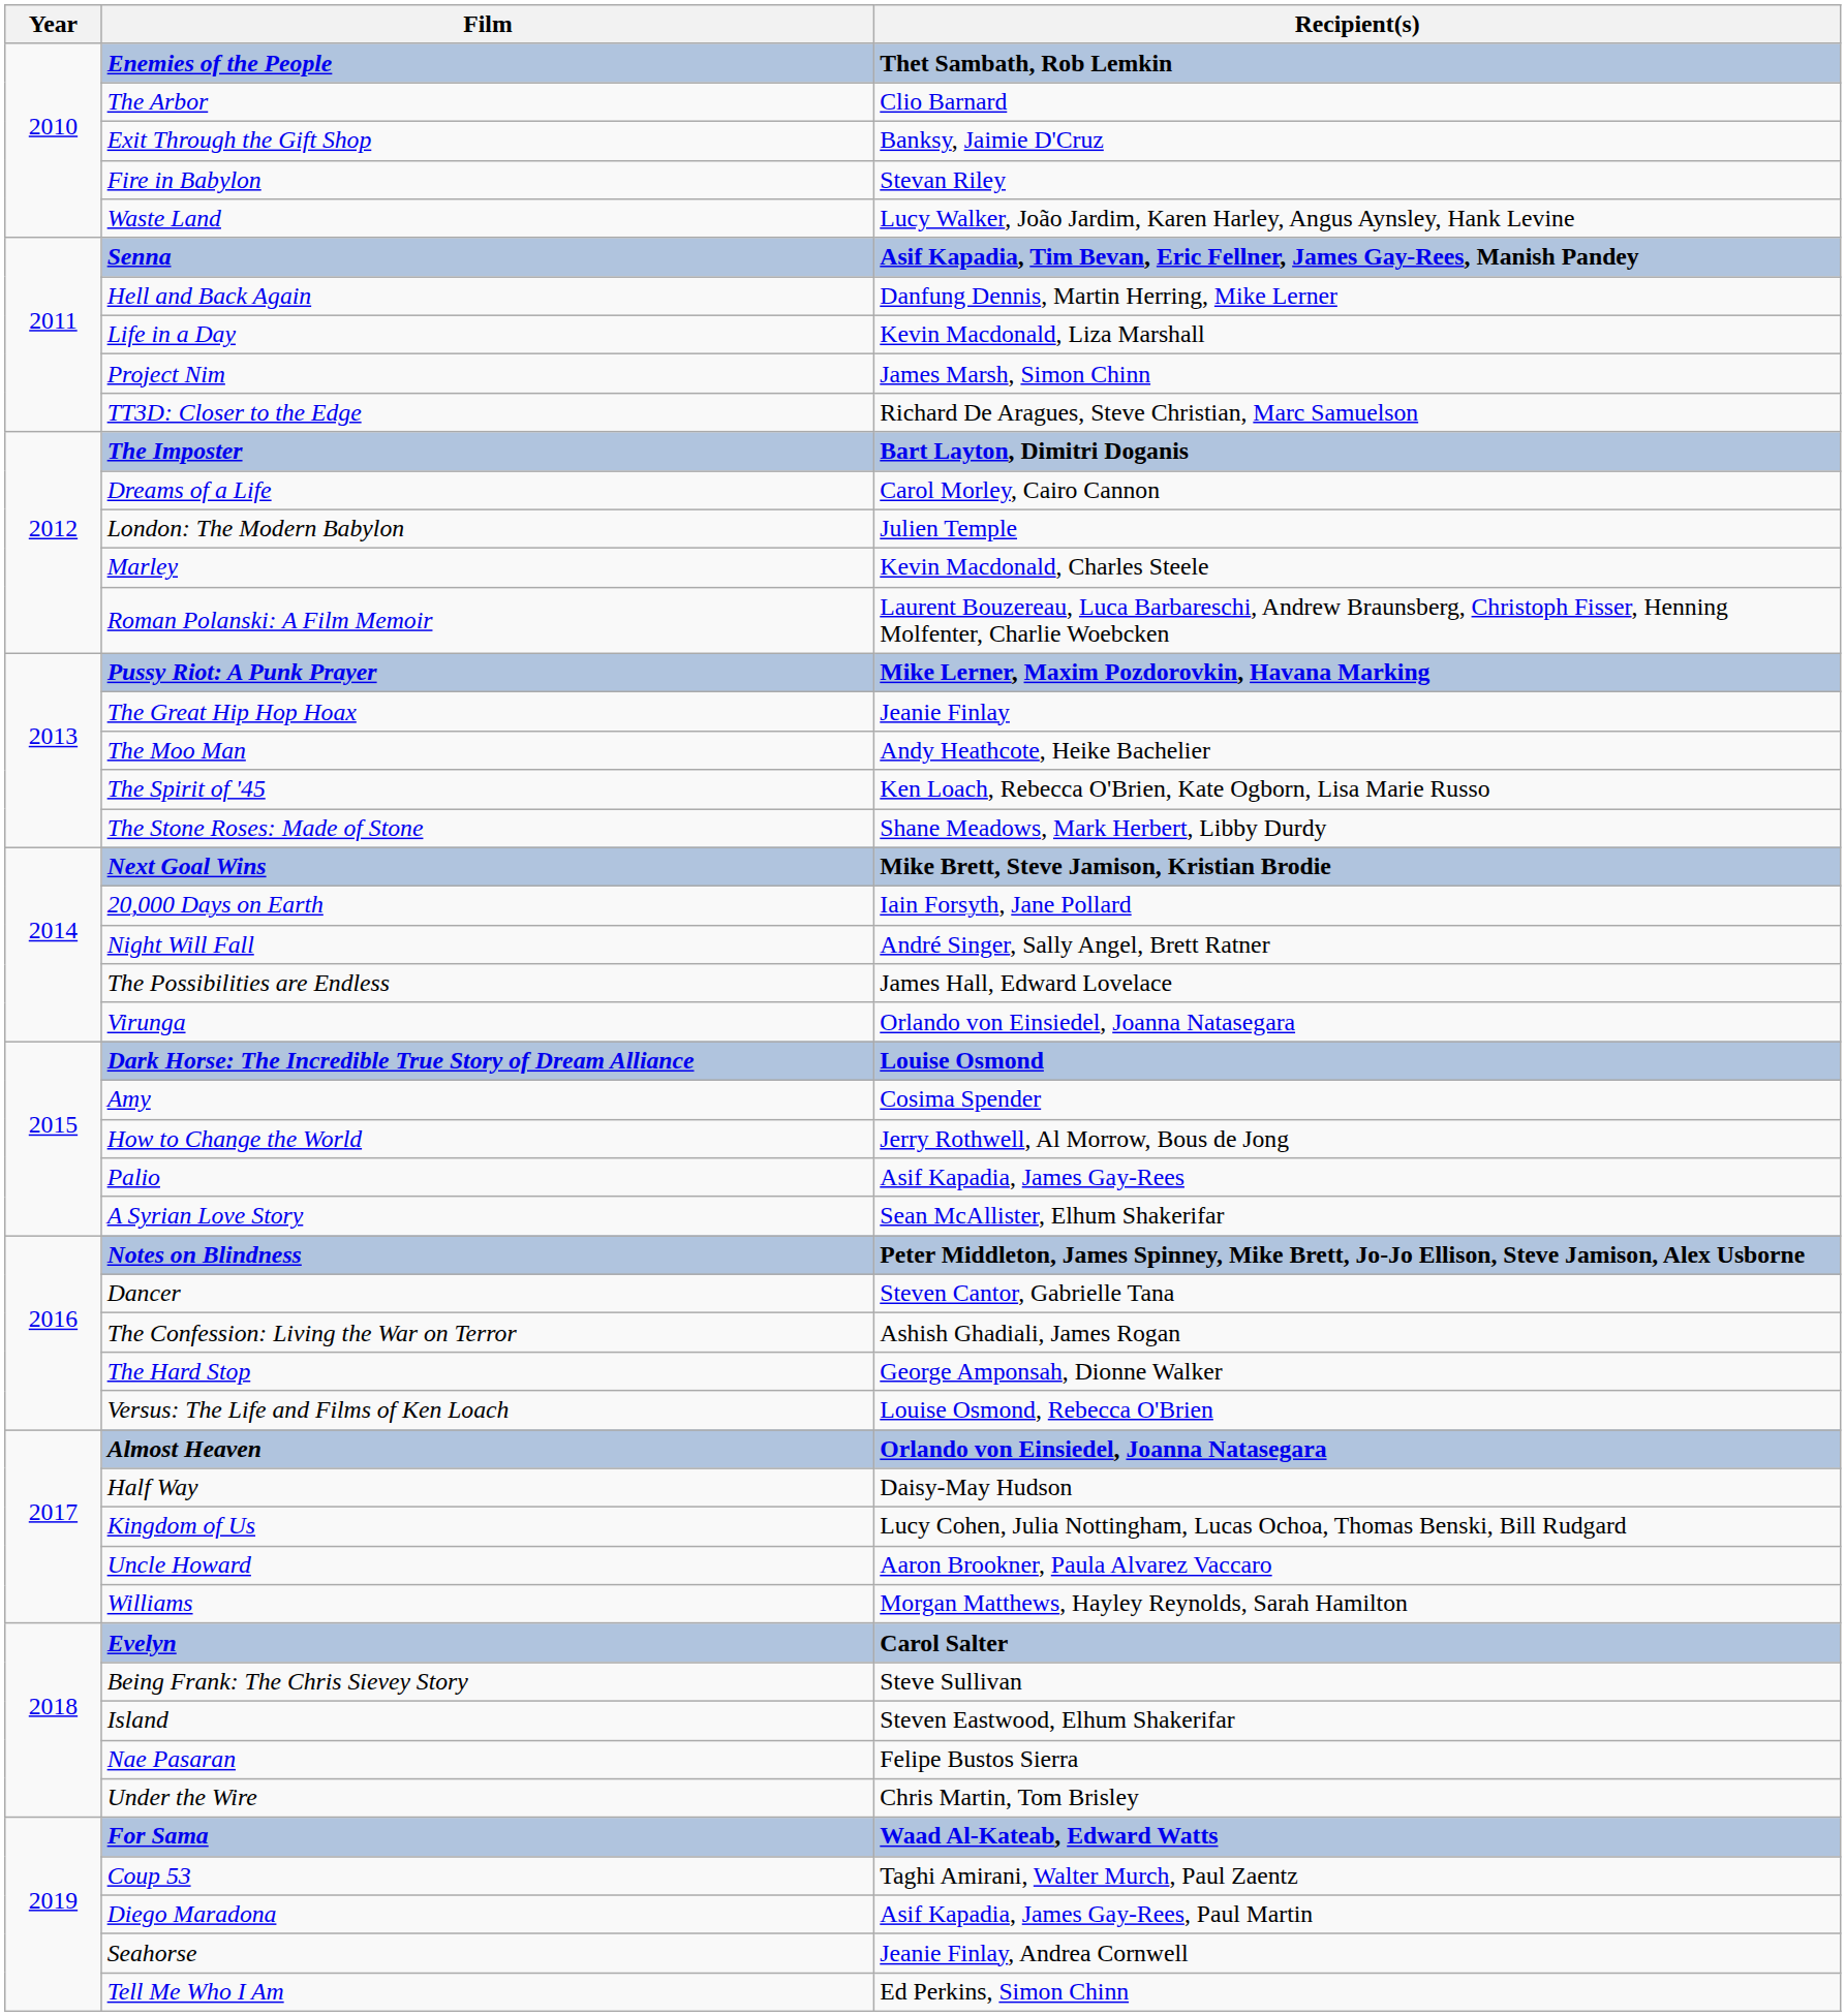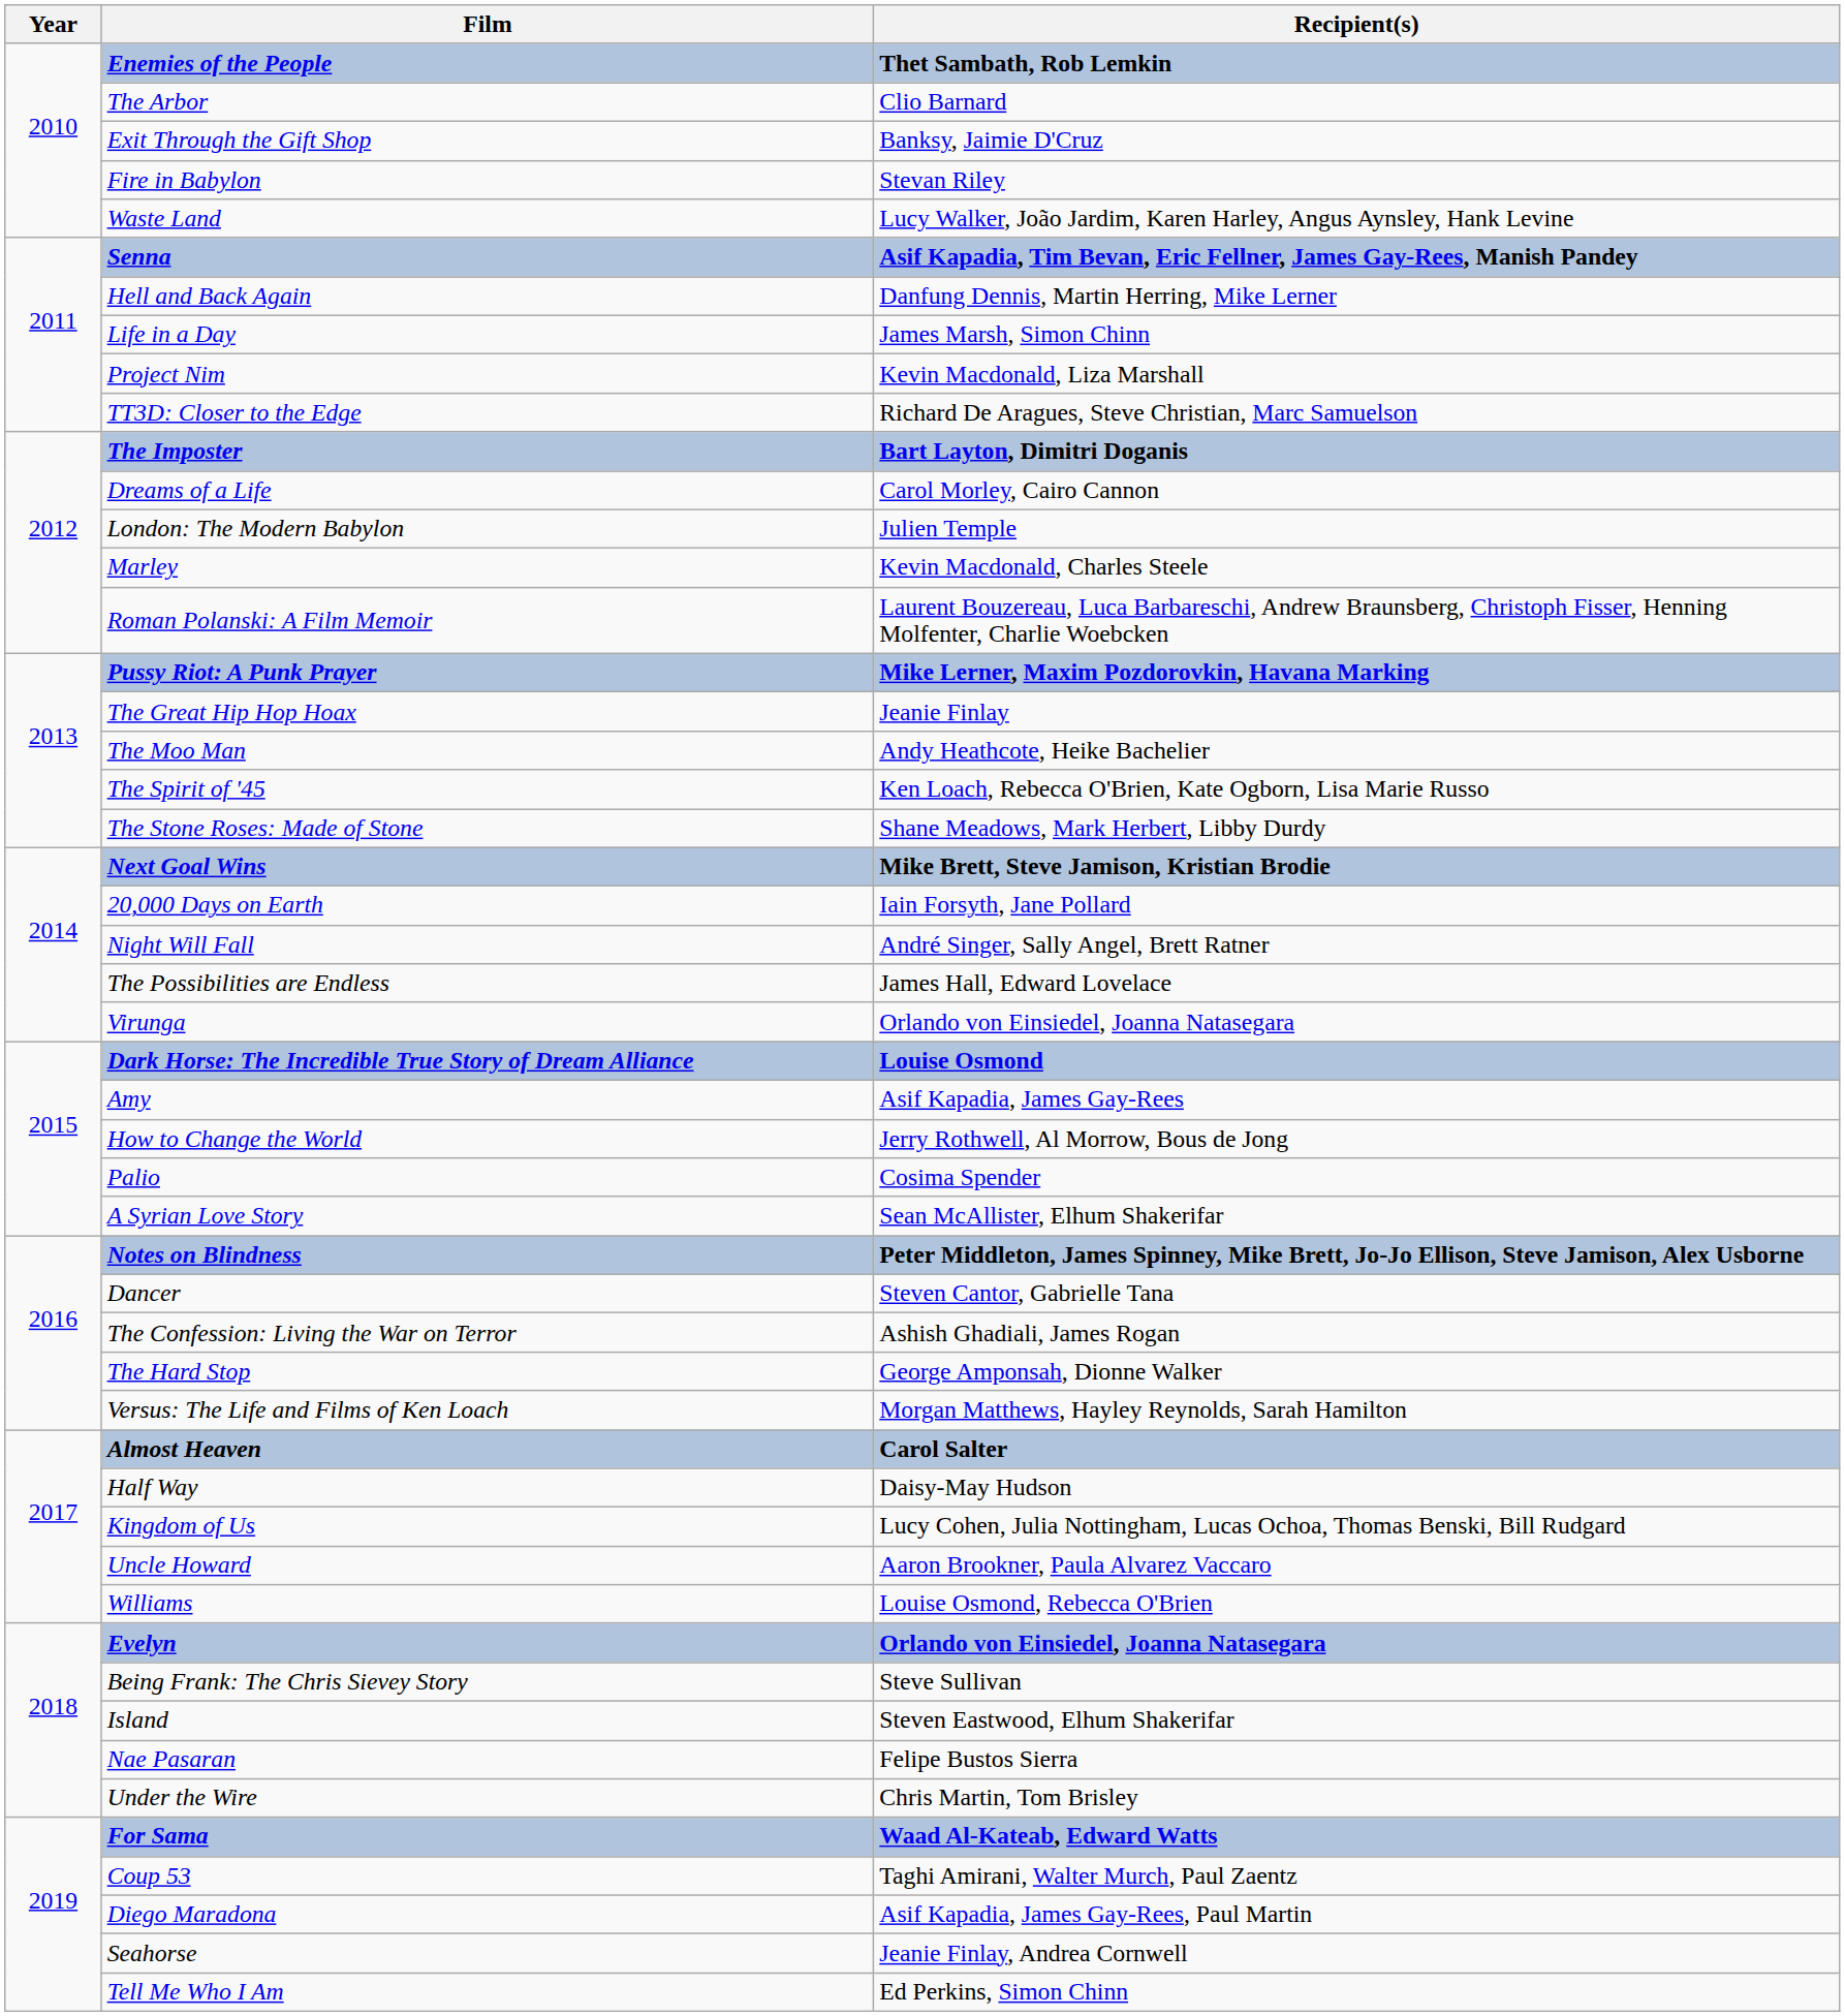Life in a Day | Recipient(s): Kevin Macdonald, Liza Marshall -> James Marsh, Simon Chinn
Project Nim | Recipient(s): James Marsh, Simon Chinn -> Kevin Macdonald, Liza Marshall
Amy | Recipient(s): Cosima Spender -> Asif Kapadia, James Gay-Rees
Palio | Recipient(s): Asif Kapadia, James Gay-Rees -> Cosima Spender
Versus: The Life and Films of Ken Loach | Recipient(s): Louise Osmond, Rebecca O'Brien -> Morgan Matthews, Hayley Reynolds, Sarah Hamilton
Almost Heaven | Recipient(s): Orlando von Einsiedel, Joanna Natasegara -> Carol Salter
Williams | Recipient(s): Morgan Matthews, Hayley Reynolds, Sarah Hamilton -> Louise Osmond, Rebecca O'Brien
Evelyn | Recipient(s): Carol Salter -> Orlando von Einsiedel, Joanna Natasegara
